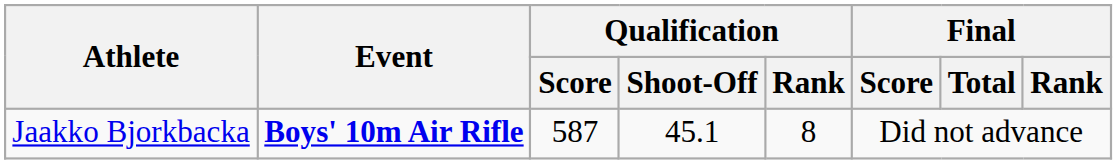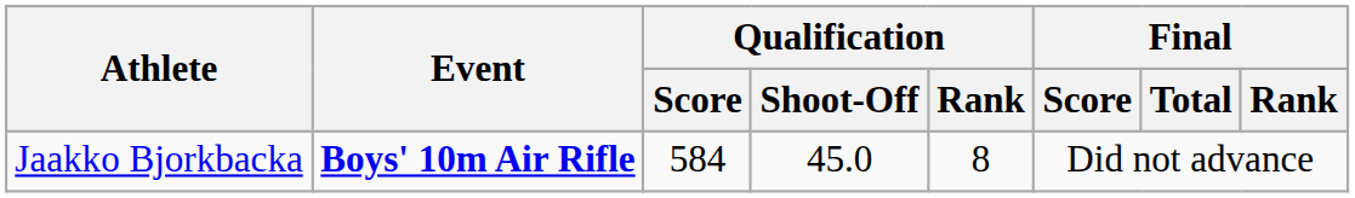Jaakko Bjorkbacka | Qualification / Score: 587 -> 584
Jaakko Bjorkbacka | Qualification / Shoot-Off: 45.1 -> 45.0
